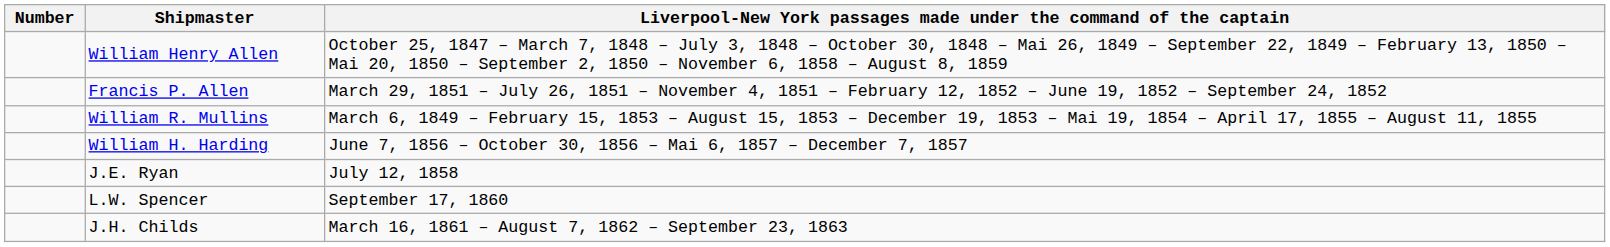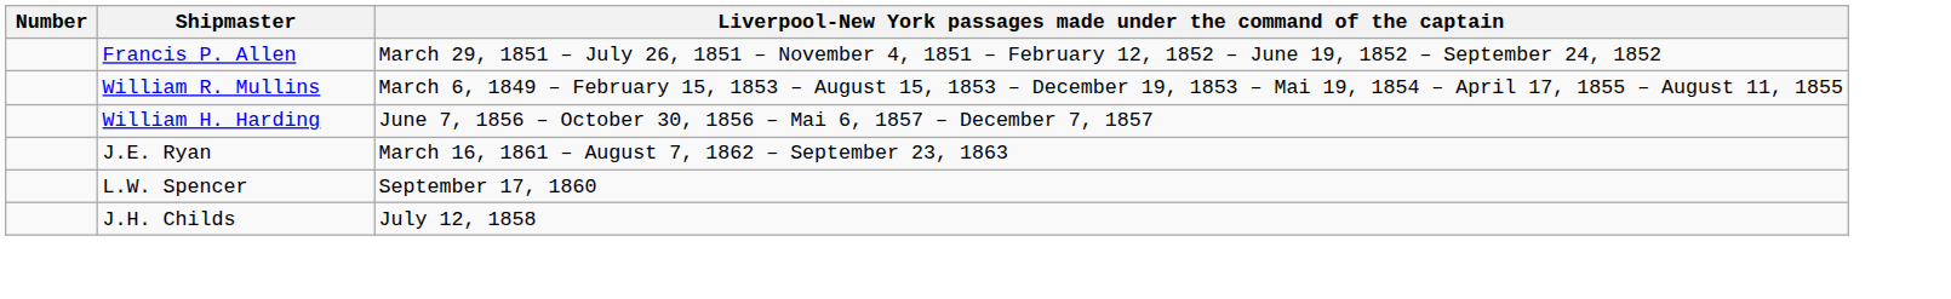- row: William Henry Allen | October 25, 1847 – March 7, 1848 – July 3, 1848 – October 30, 1848 – Mai 26, 1849 – September 22, 1849 – February 13, 1850 – Mai 20, 1850 – September 2, 1850 – November 6, 1858 – August 8, 1859
J.E. Ryan | column 3: July 12, 1858 -> March 16, 1861 – August 7, 1862 – September 23, 1863
J.H. Childs | column 3: March 16, 1861 – August 7, 1862 – September 23, 1863 -> July 12, 1858
